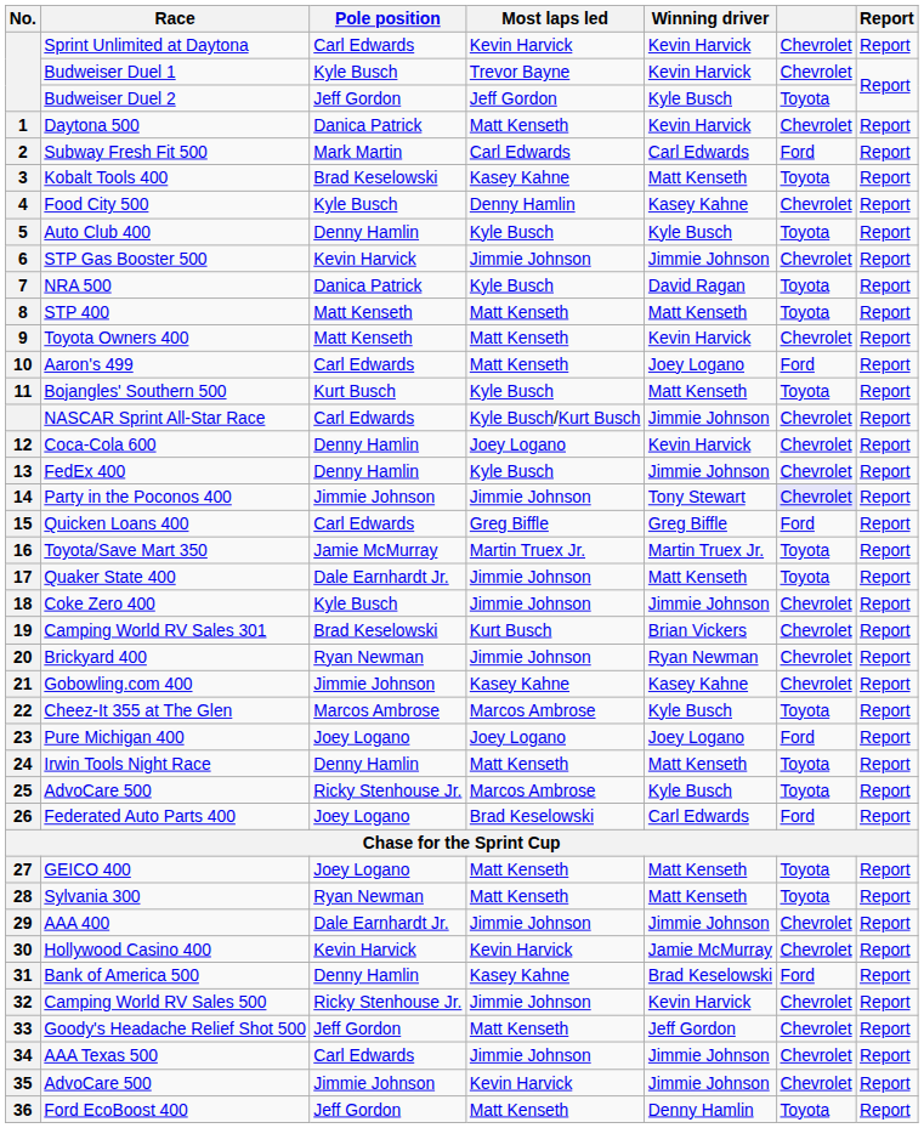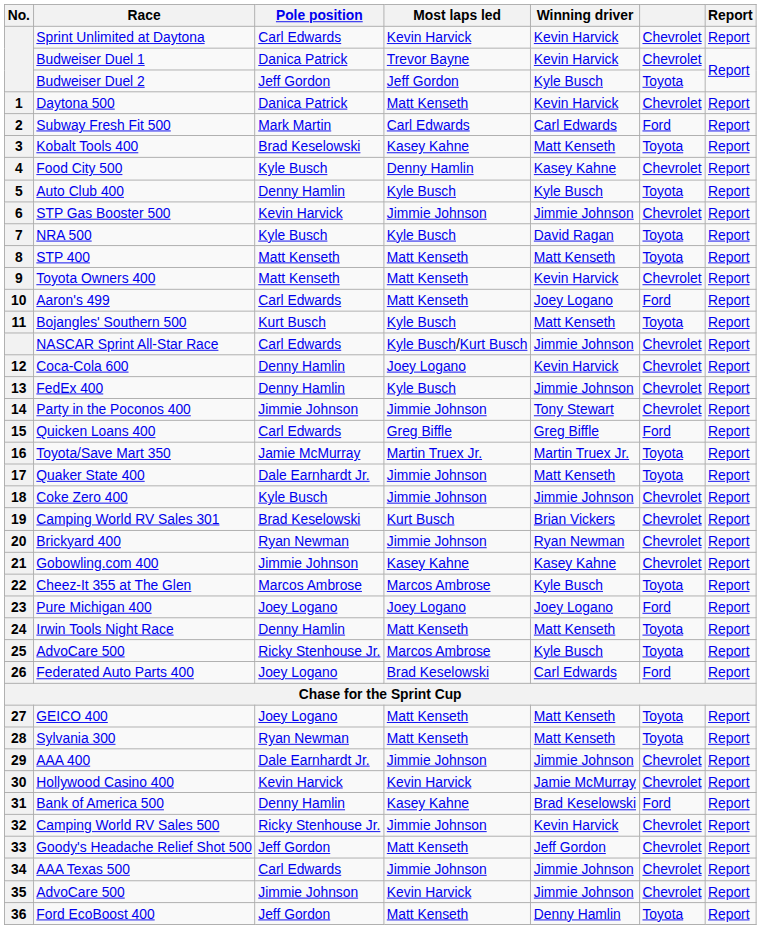Budweiser Duel 1 | Pole position: Kyle Busch -> Danica Patrick
NRA 500 | Pole position: Danica Patrick -> Kyle Busch
Party in the Poconos 400 | column 6: lavender background -> no background
